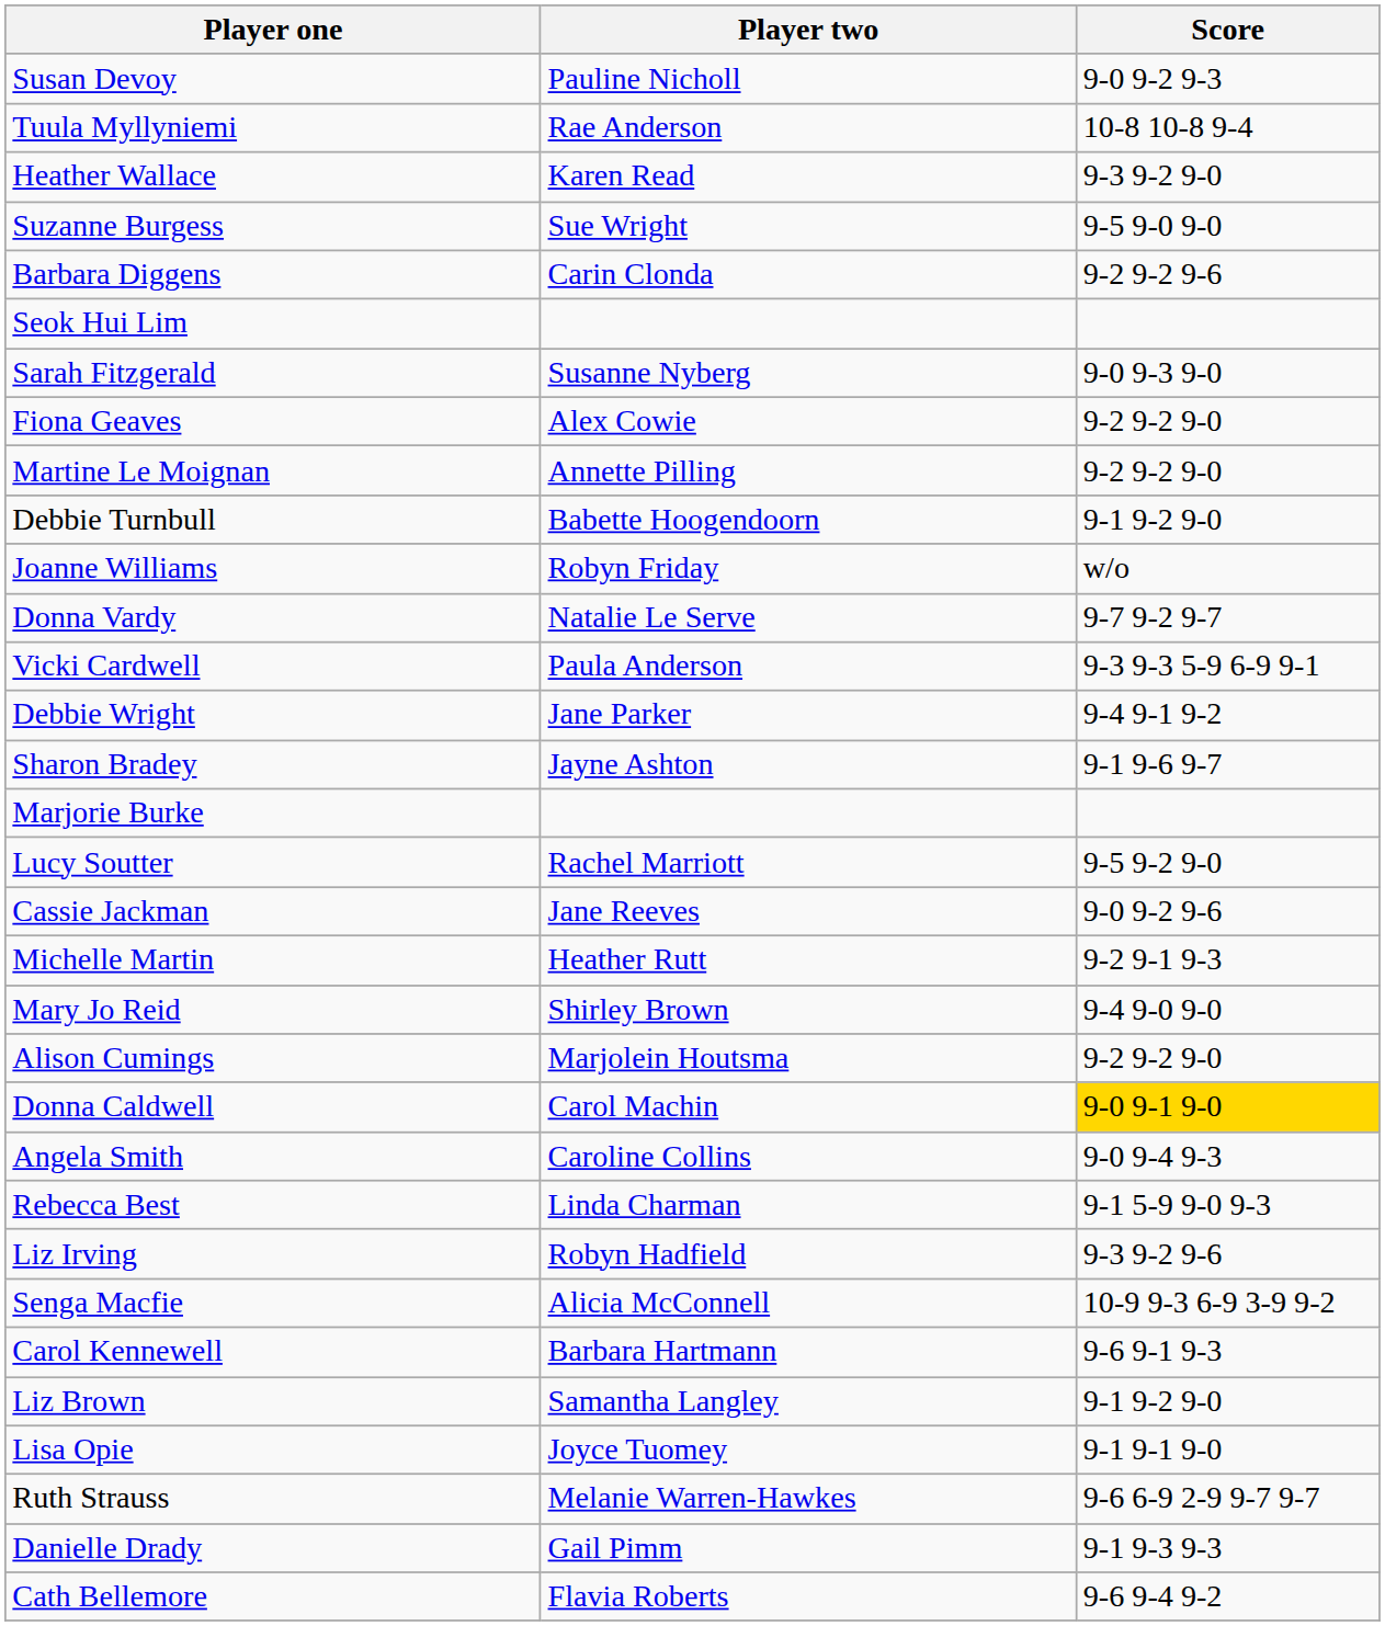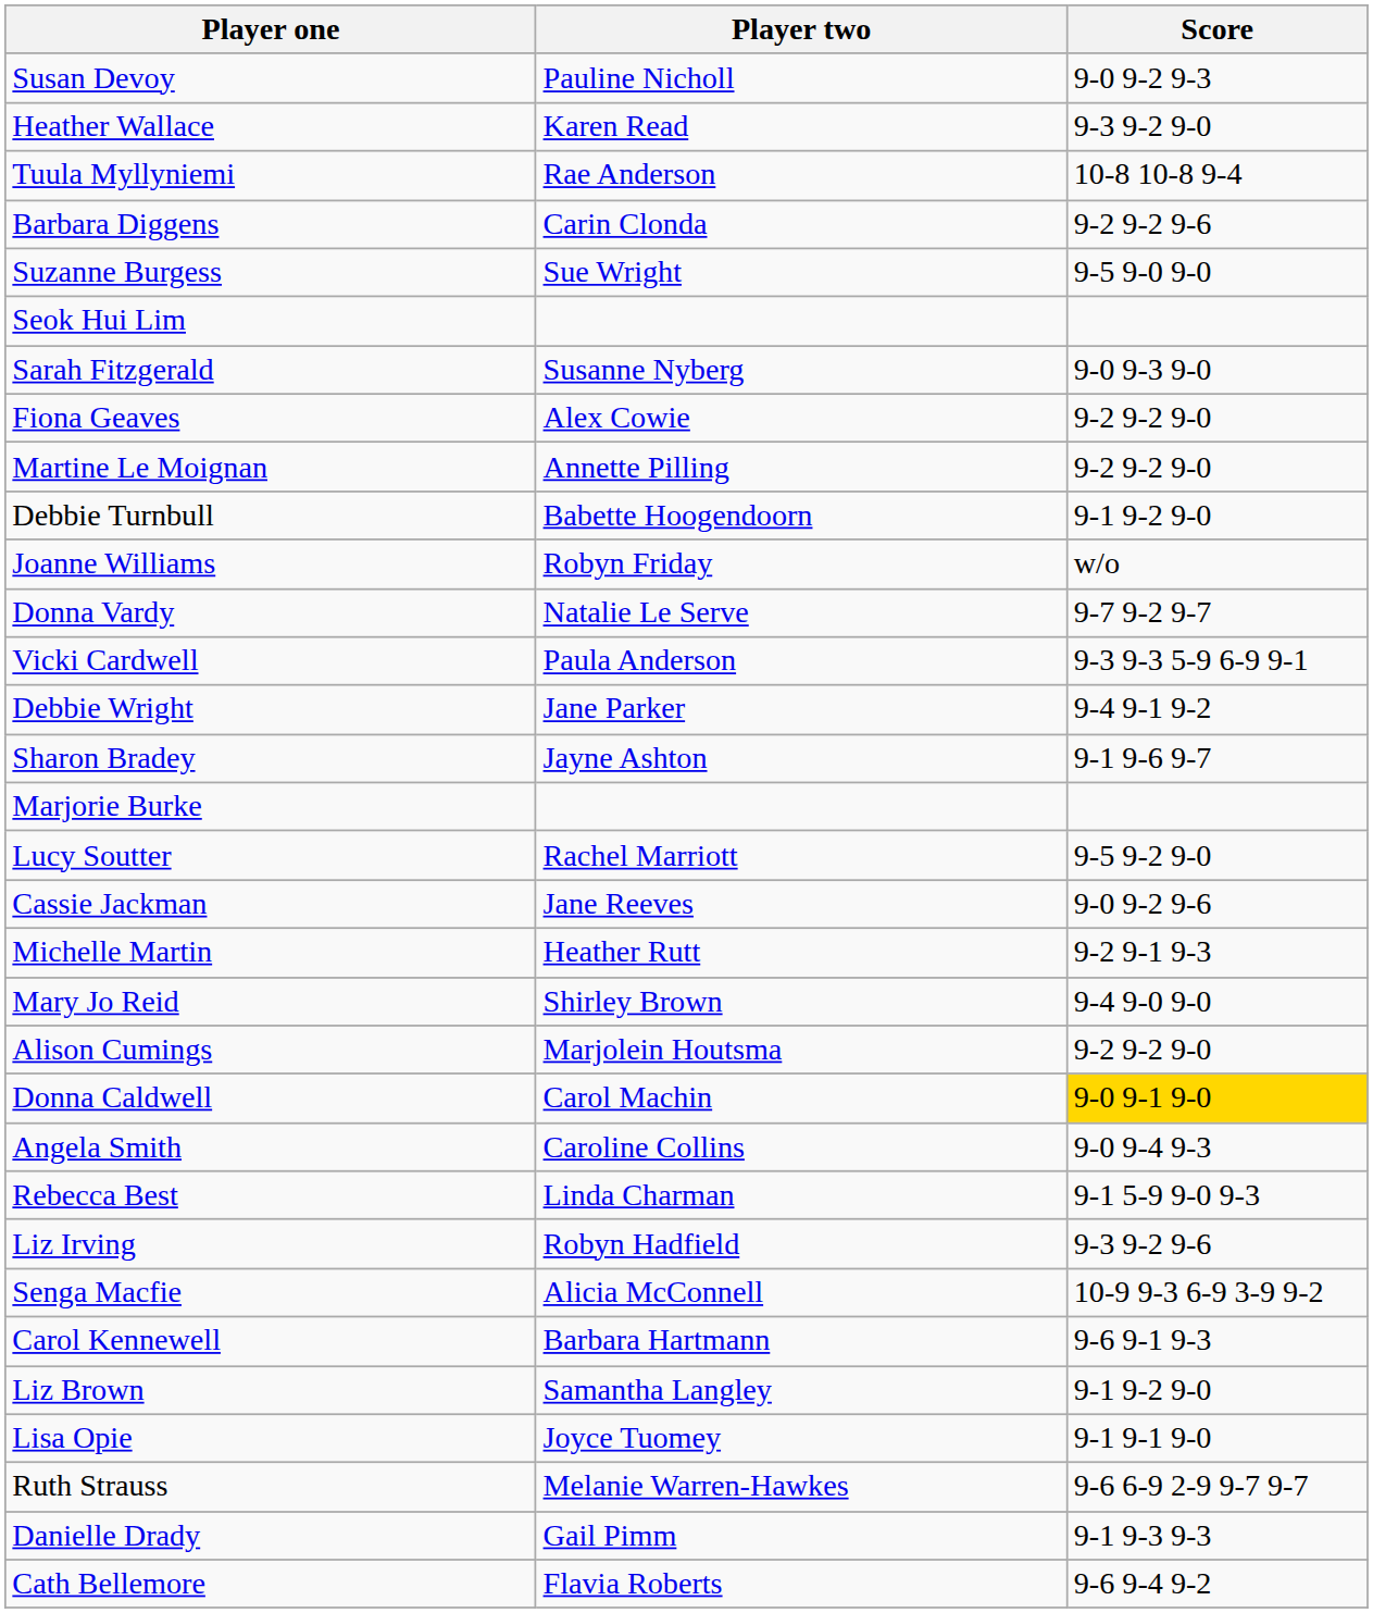rows swapped: Tuula Myllyniemi <-> Heather Wallace
rows swapped: Barbara Diggens <-> Suzanne Burgess
